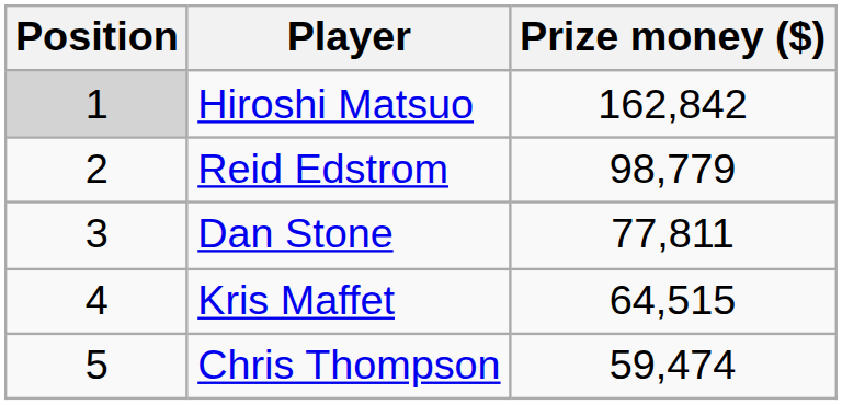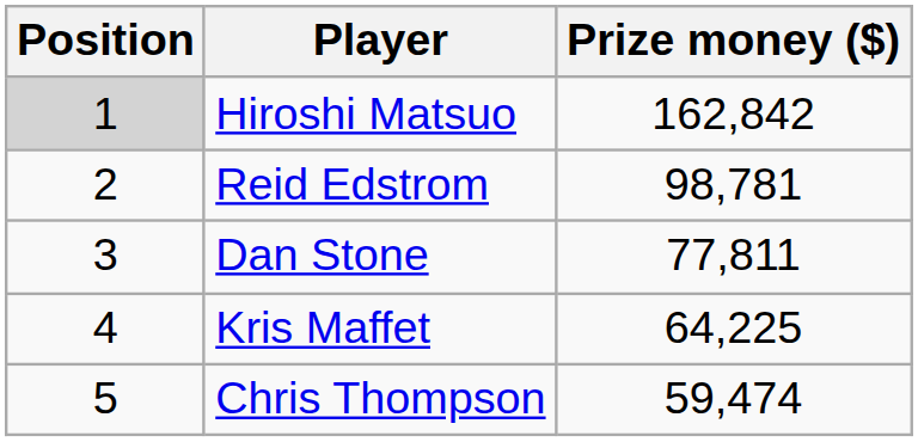Reid Edstrom | Prize money ($): 98,779 -> 98,781
Kris Maffet | Prize money ($): 64,515 -> 64,225
